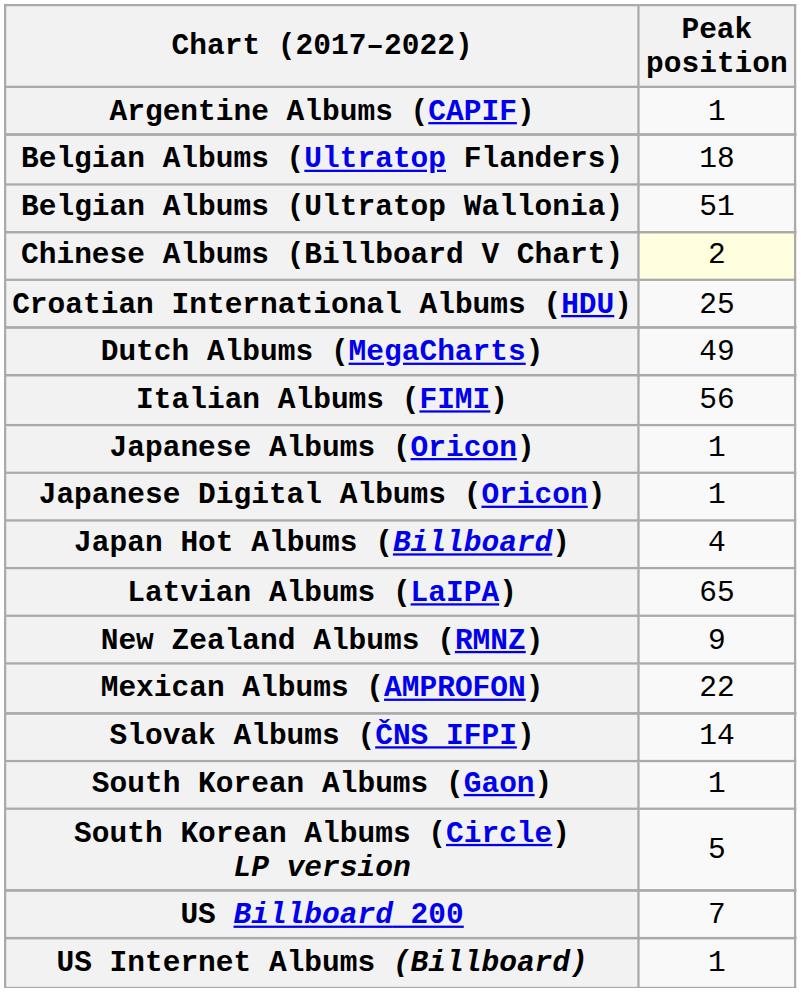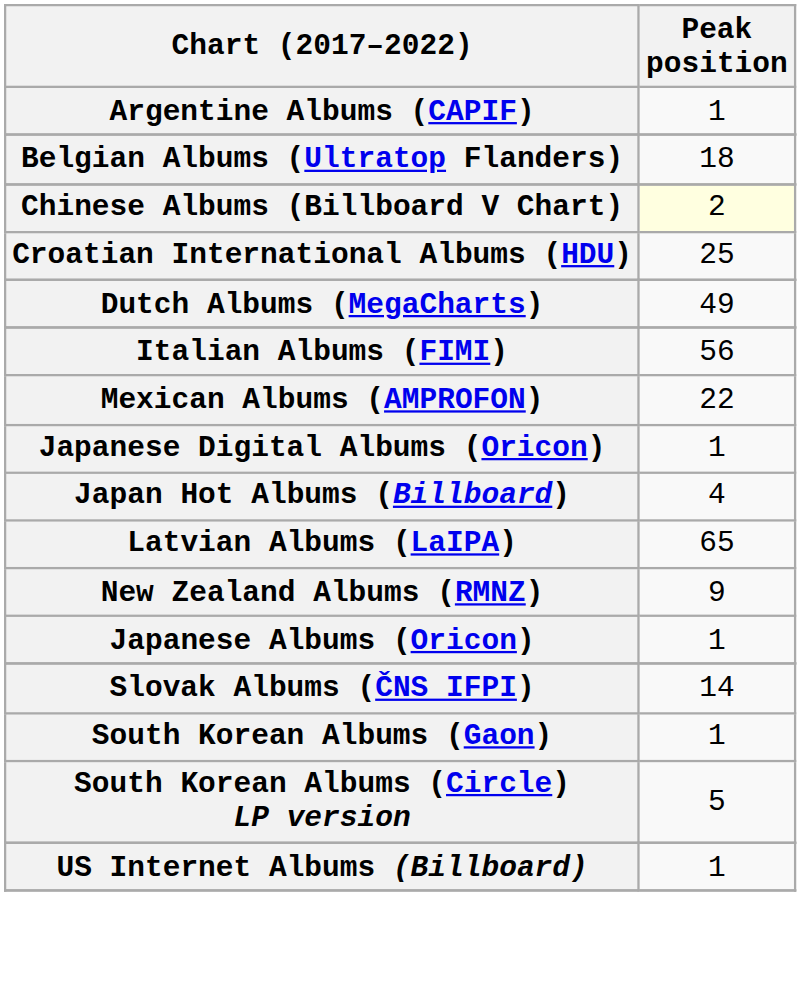- row: Belgian Albums (Ultratop Wallonia) | 51
rows swapped: Japanese Albums (Oricon) <-> Mexican Albums (AMPROFON)
- row: US Billboard 200 | 7
